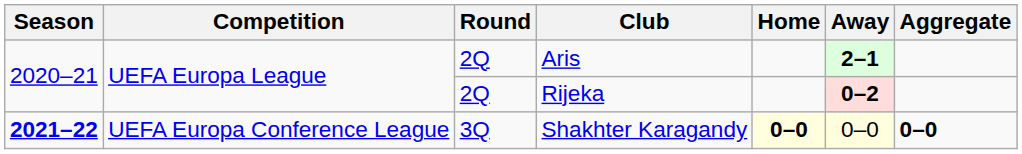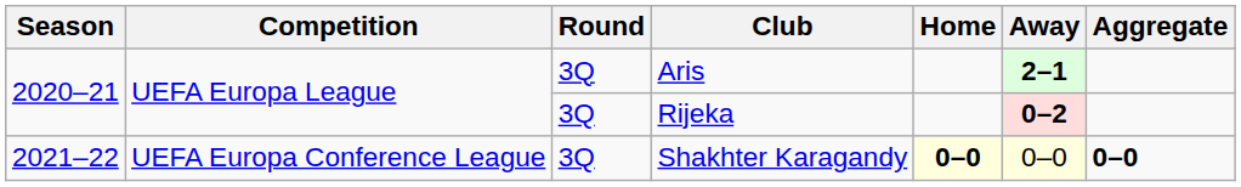Aris | Round: 2Q -> 3Q
Rijeka | Round: 2Q -> 3Q
Shakhter Karagandy | Season: bold -> normal
